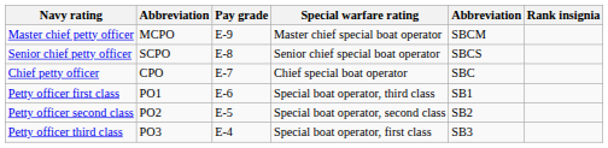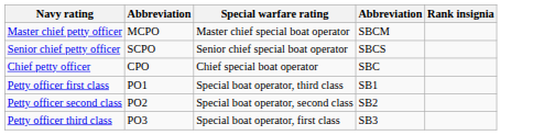- column: Pay grade | E-9 | E-8 | E-7 | E-6 | E-5 | E-4
